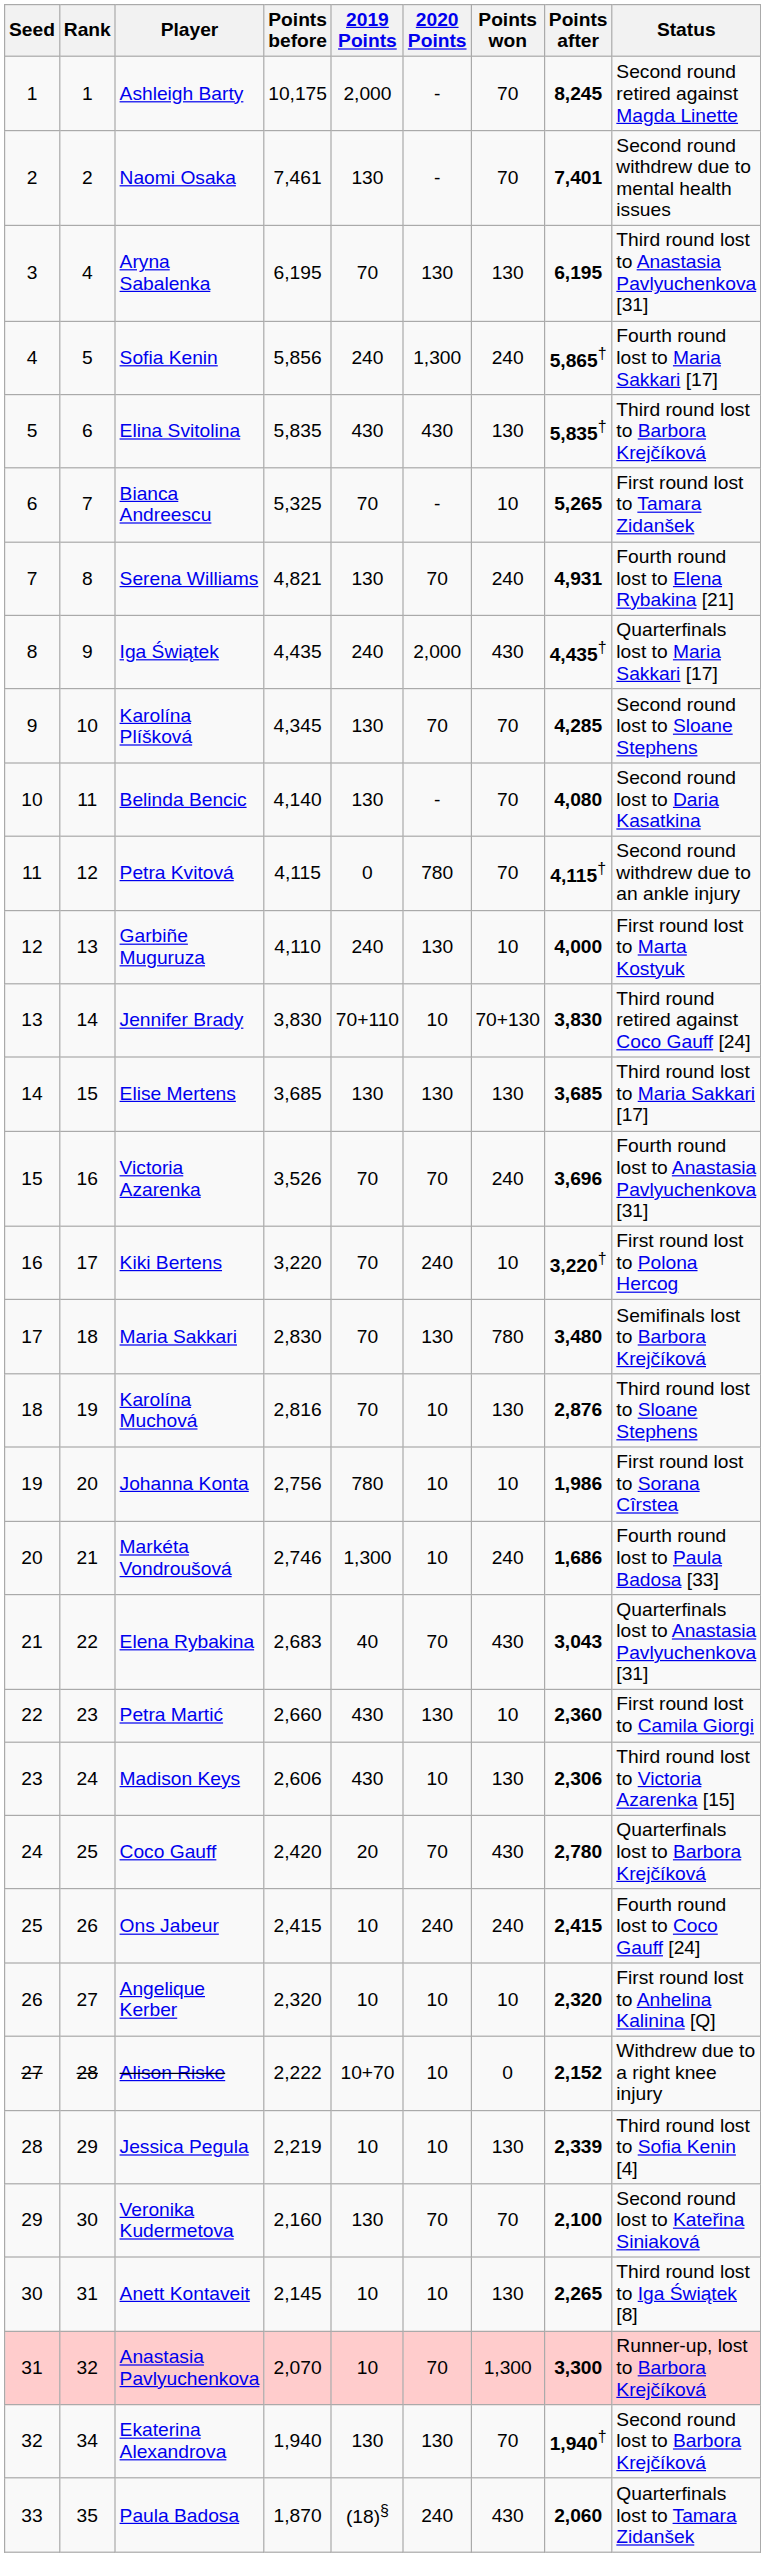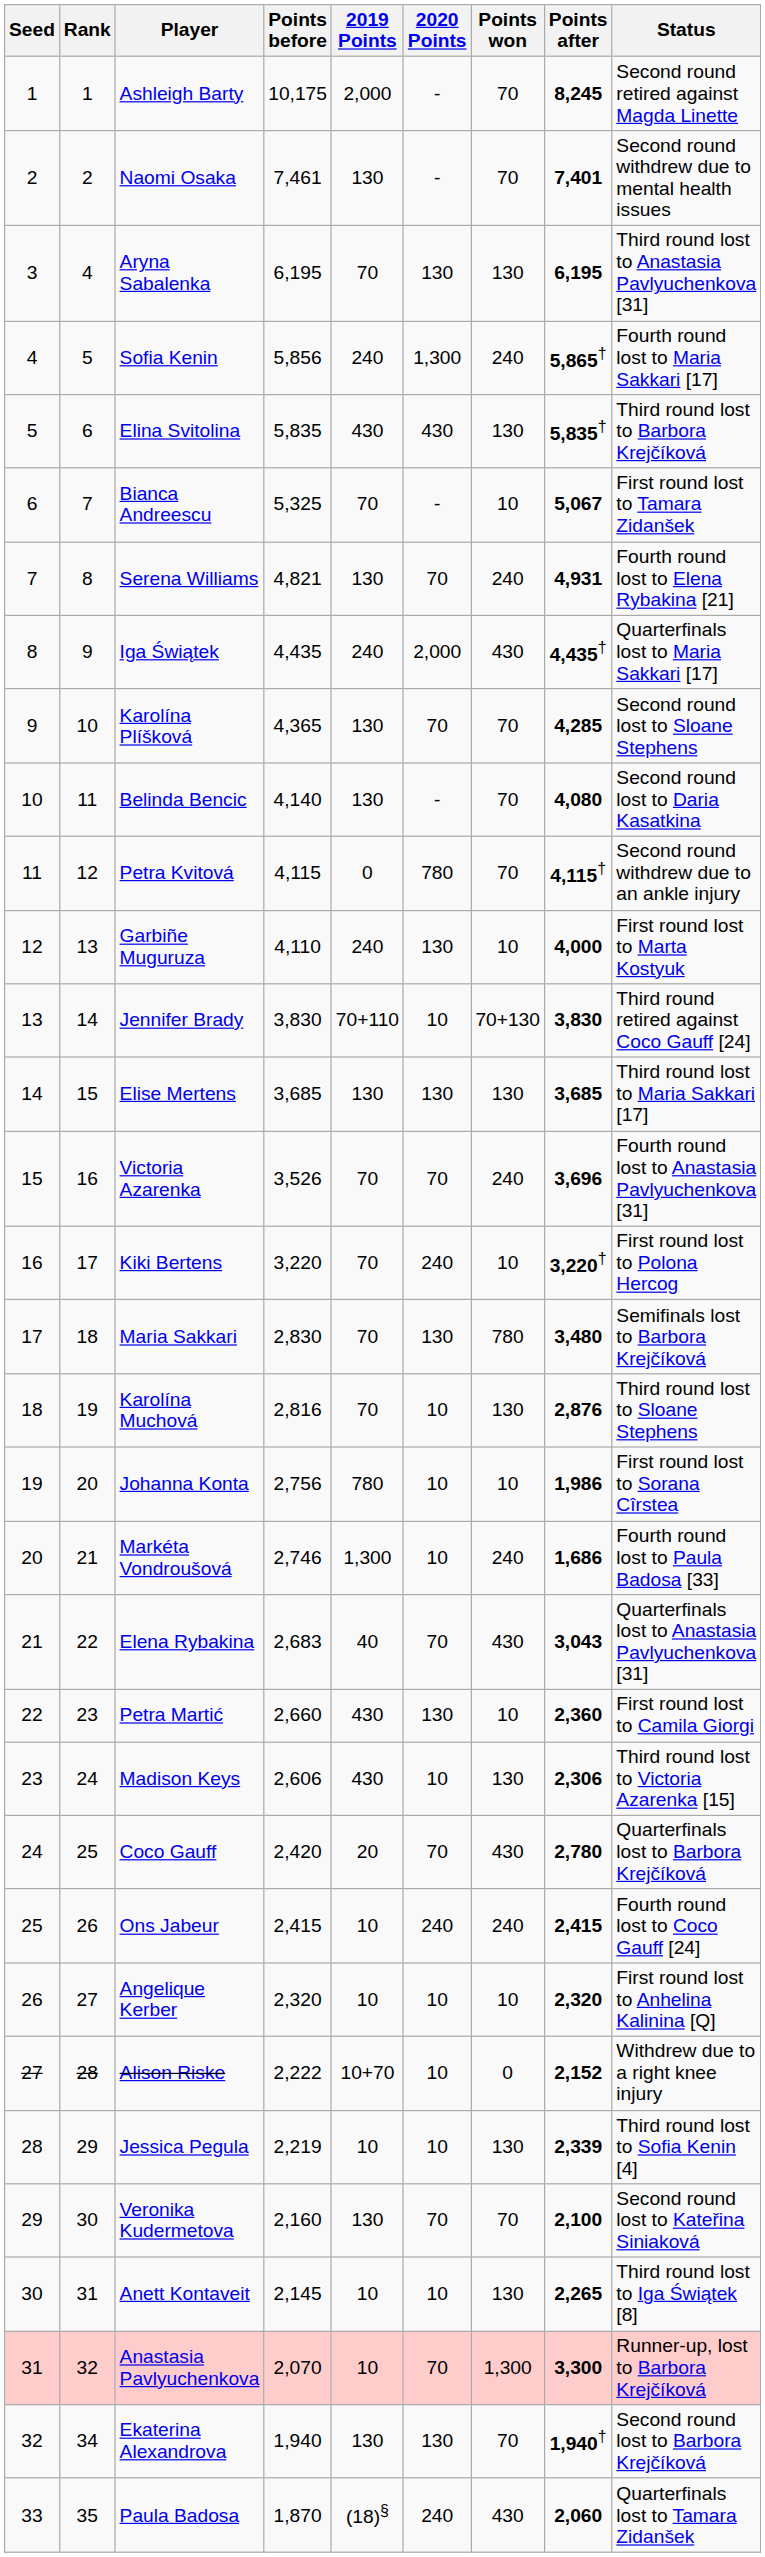Bianca Andreescu | Points after: 5,265 -> 5,067
Karolína Plíšková | Points before: 4,345 -> 4,365
